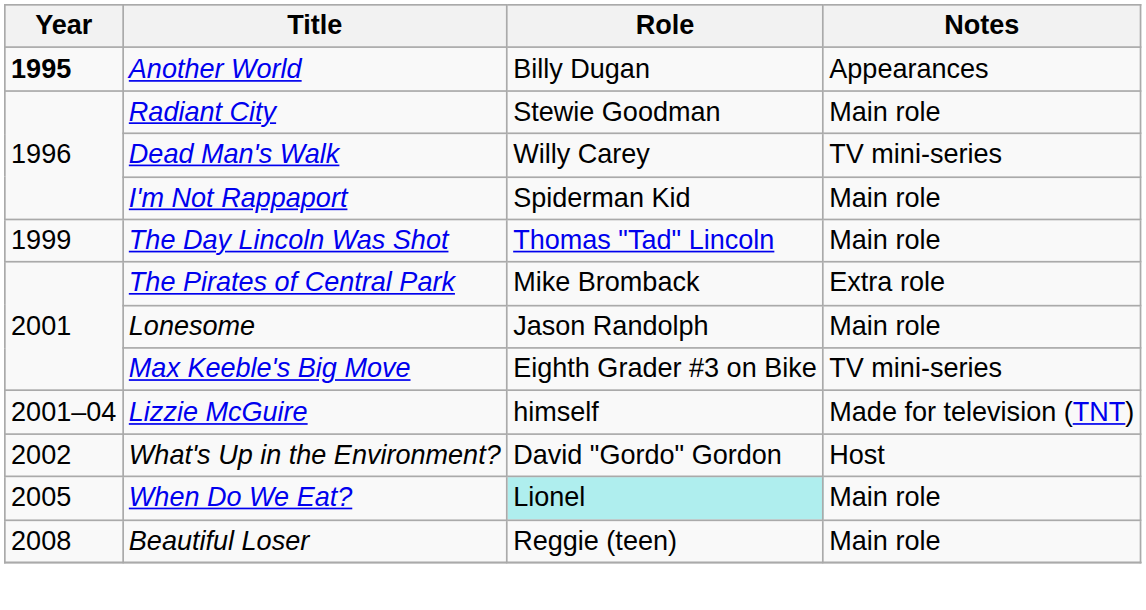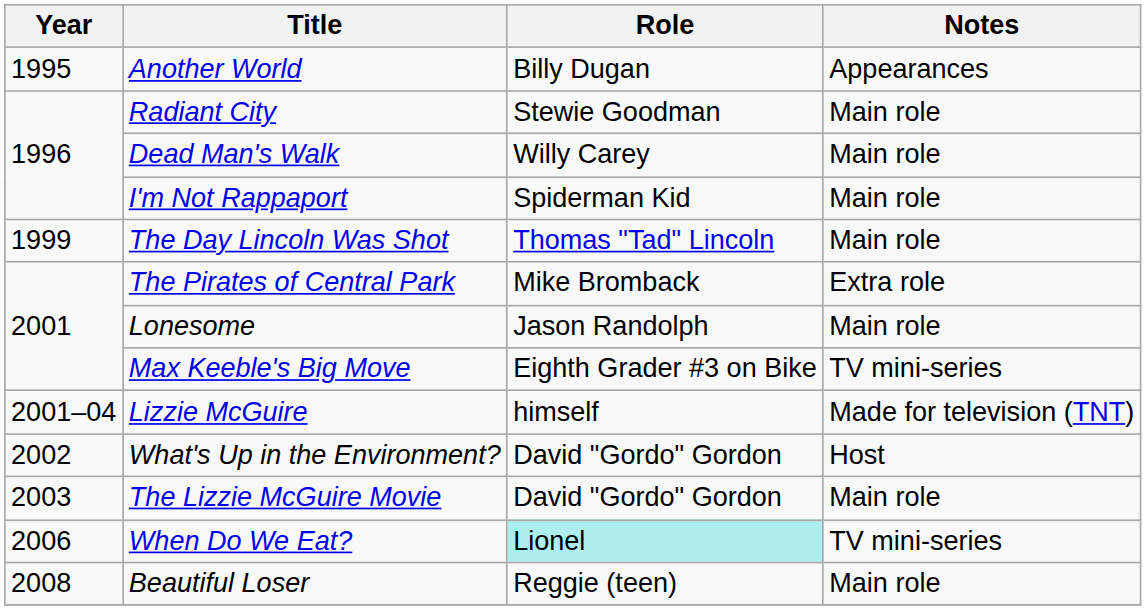Another World | Year: bold -> normal
Dead Man's Walk | Notes: TV mini-series -> Main role
+ row: 2003 | The Lizzie McGuire Movie | David "Gordo" Gordon | Main role
When Do We Eat? | Year: 2005 -> 2006
When Do We Eat? | Notes: Main role -> TV mini-series
